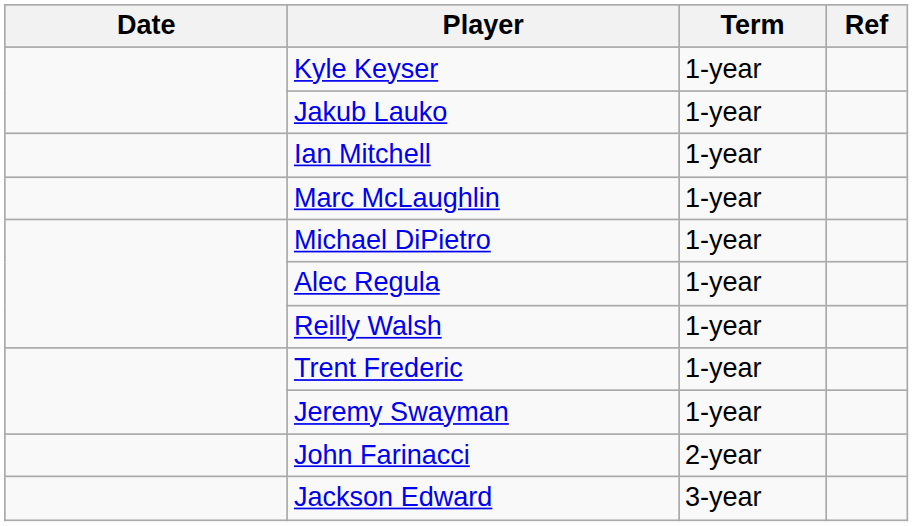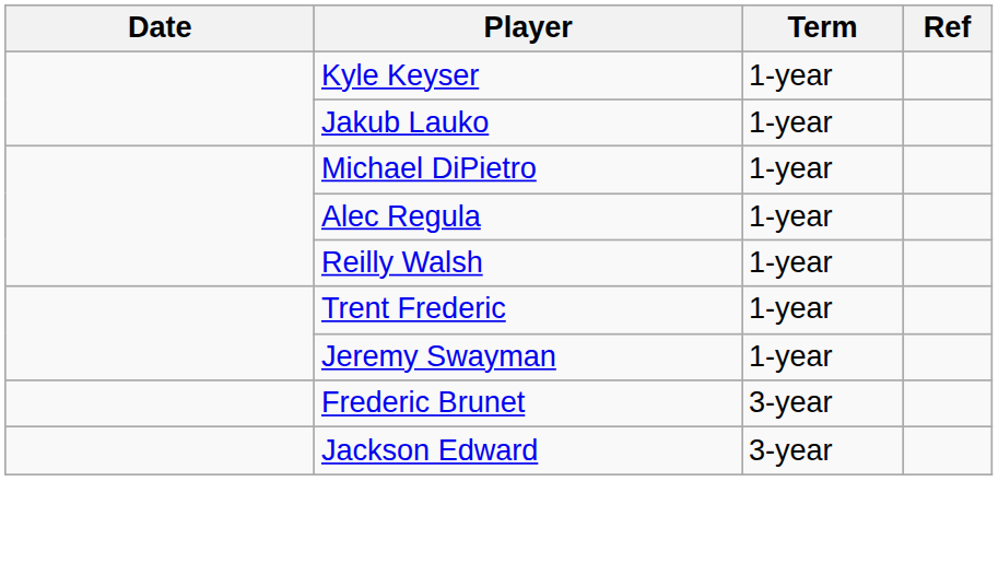- row: Ian Mitchell | 1-year
- row: Marc McLaughlin | 1-year
- row: John Farinacci | 2-year
+ row: Frederic Brunet | 3-year
